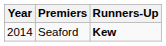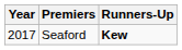Seaford | Year: 2014 -> 2017
